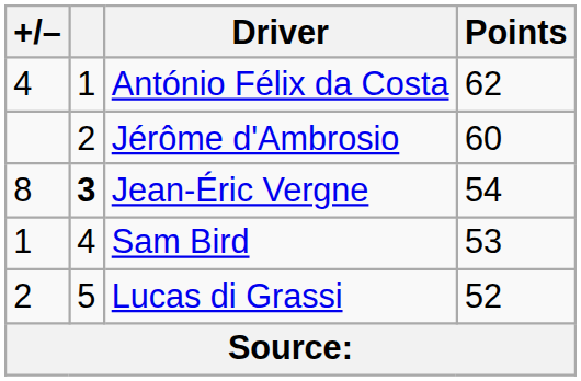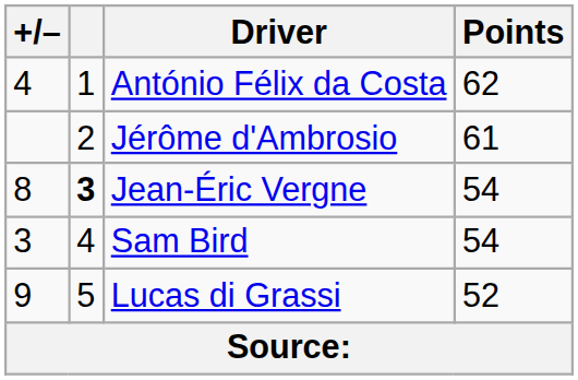Jérôme d'Ambrosio | Points: 60 -> 61
Sam Bird | +/–: 1 -> 3
Sam Bird | Points: 53 -> 54
Lucas di Grassi | +/–: 2 -> 9
